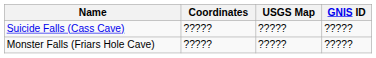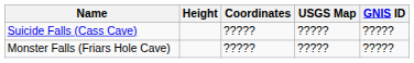+ column: Height
